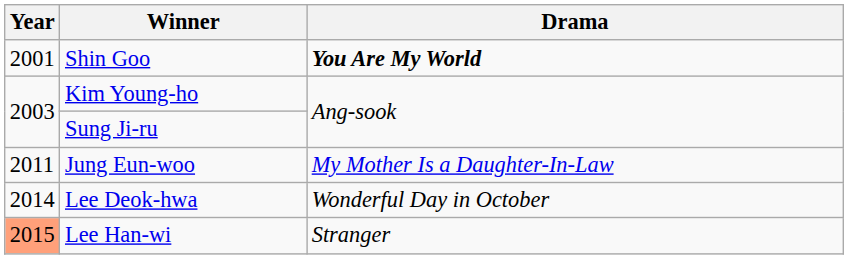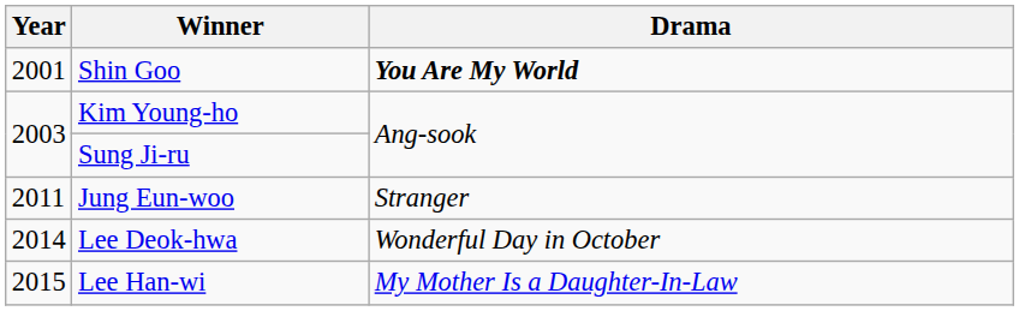Jung Eun-woo | Drama: My Mother Is a Daughter-In-Law -> Stranger
Lee Han-wi | Year: lightsalmon background -> no background
Lee Han-wi | Drama: Stranger -> My Mother Is a Daughter-In-Law
